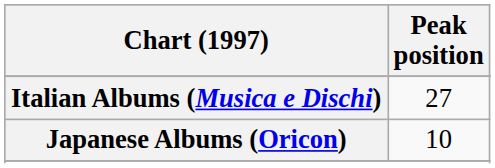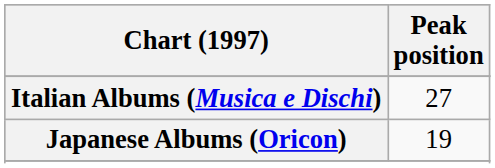Japanese Albums (Oricon) | Peak position: 10 -> 19
